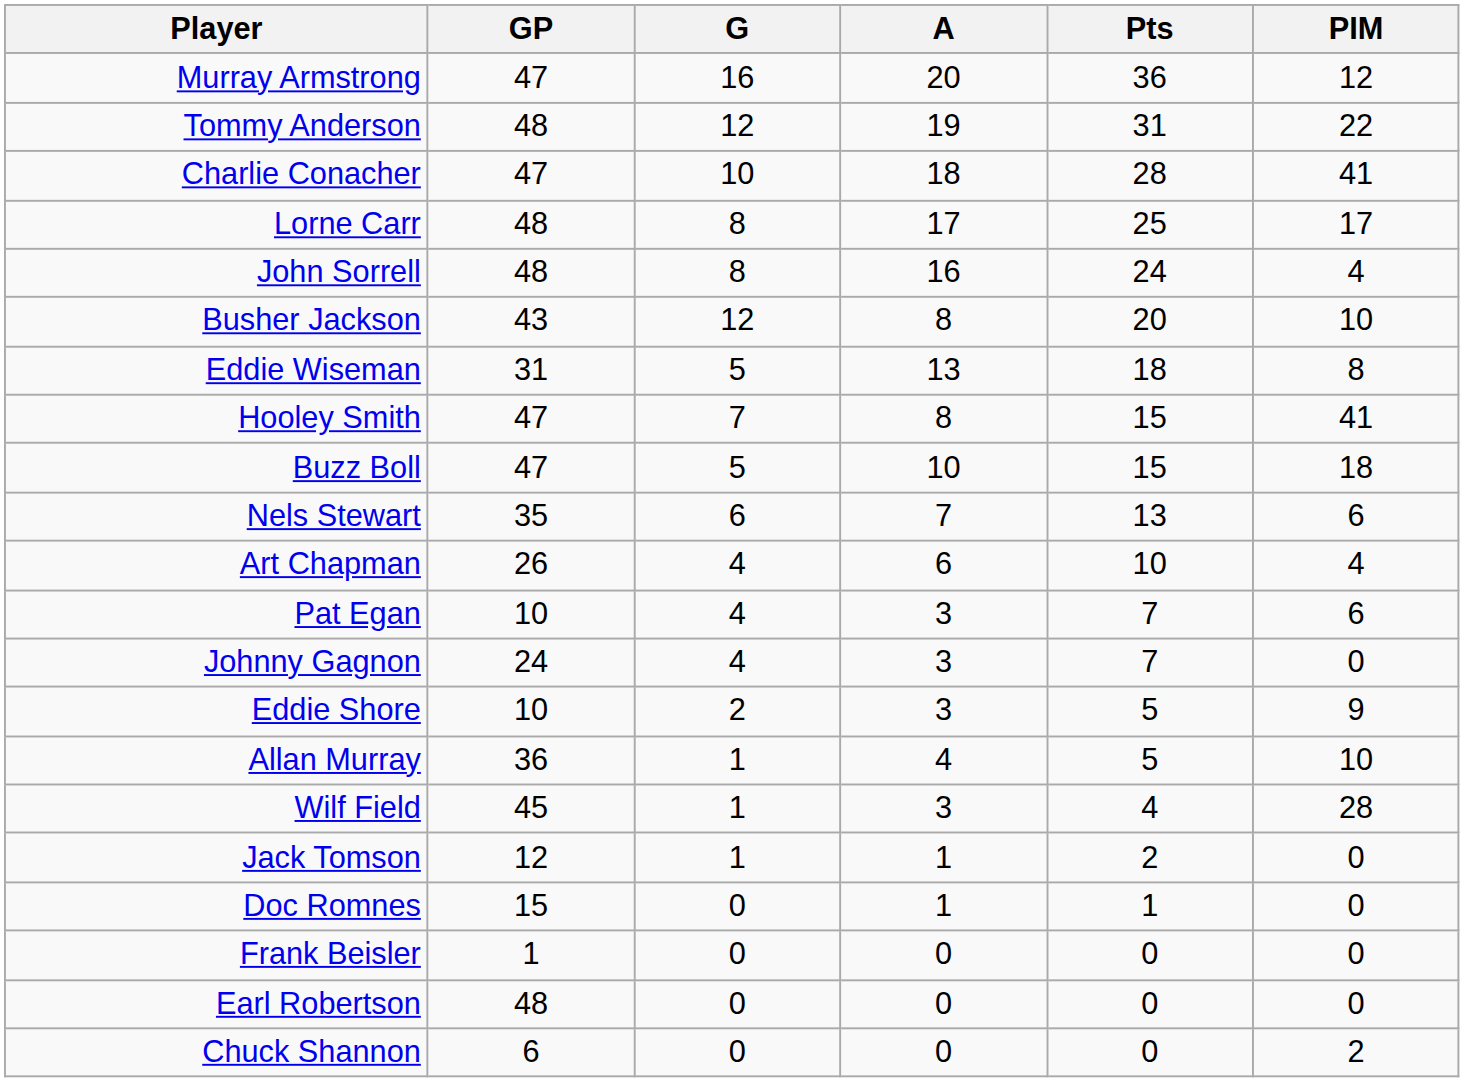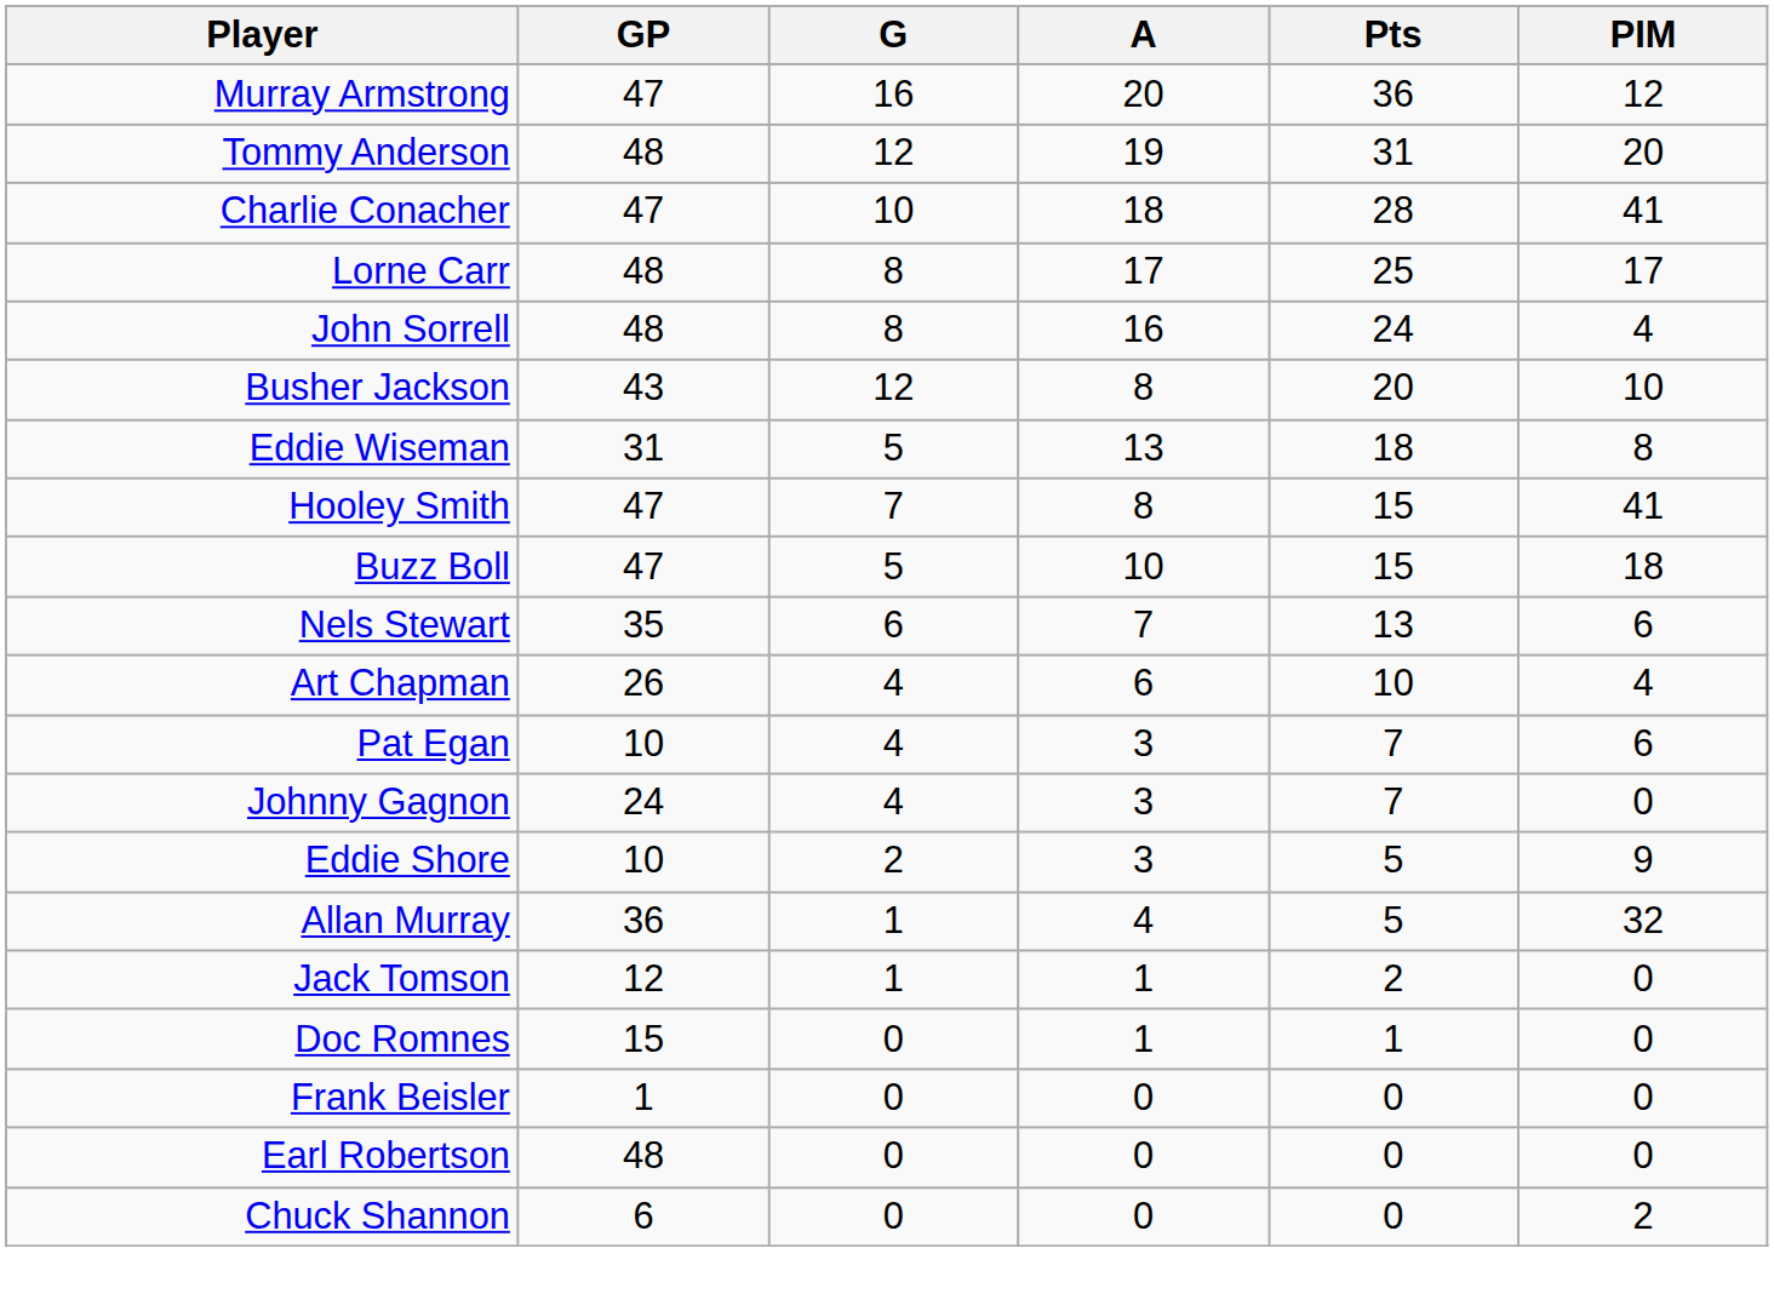Tommy Anderson | PIM: 22 -> 20
Allan Murray | PIM: 10 -> 32
- row: Wilf Field | 45 | 1 | 3 | 4 | 28
